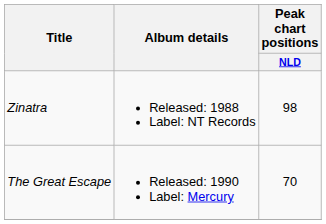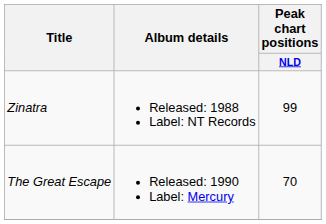Zinatra | Peak chart positions / NLD: 98 -> 99
